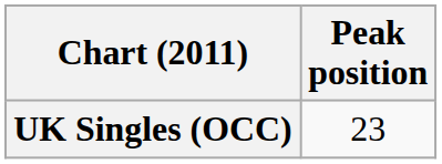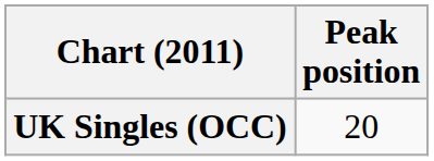UK Singles (OCC) | Peak position: 23 -> 20
